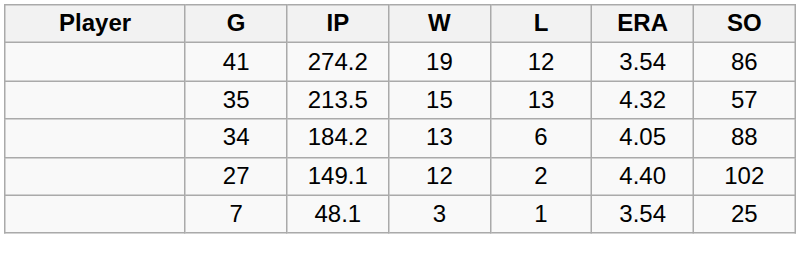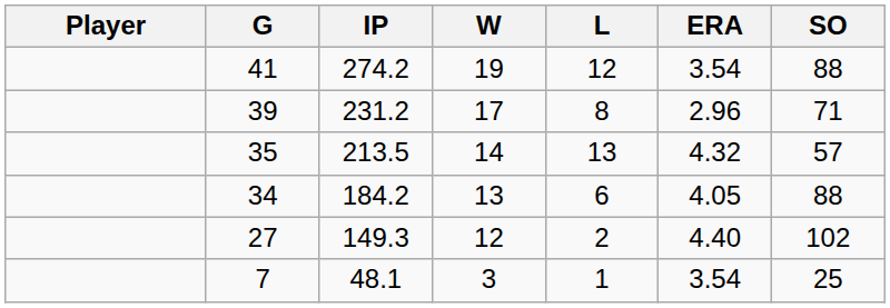41 | SO: 86 -> 88
+ row: 39 | 231.2 | 17 | 8 | 2.96 | 71
35 | W: 15 -> 14
27 | IP: 149.1 -> 149.3
